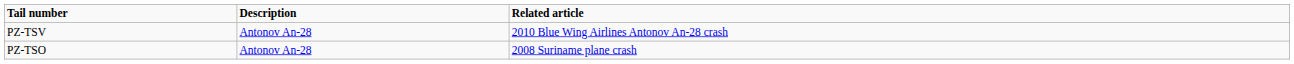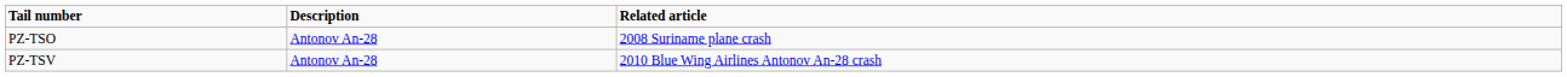rows swapped: PZ-TSO <-> PZ-TSV
